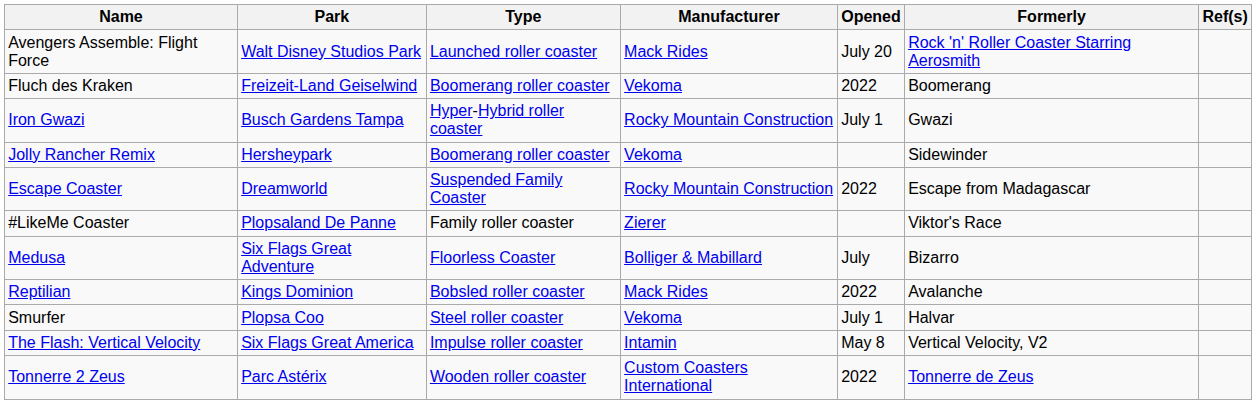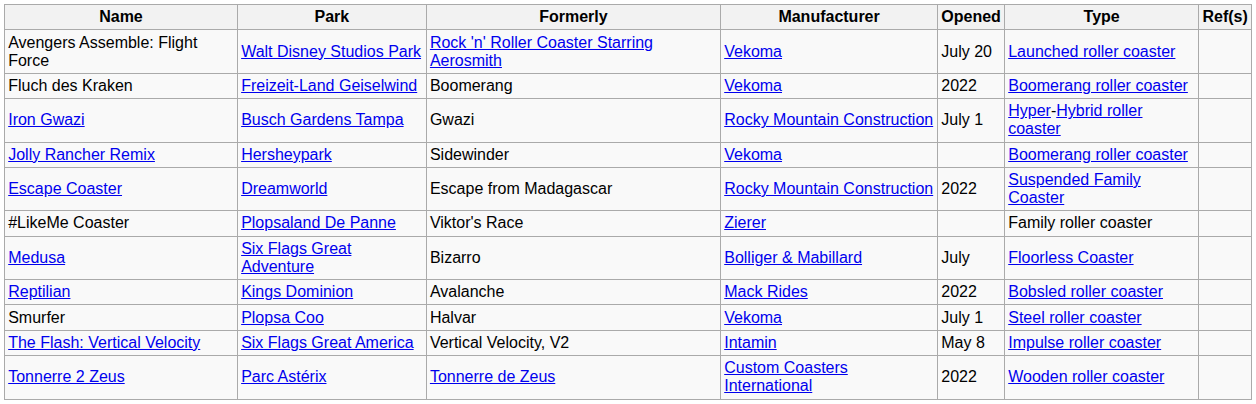columns swapped: Type <-> Formerly
Avengers Assemble: Flight Force | Manufacturer: Mack Rides -> Vekoma
